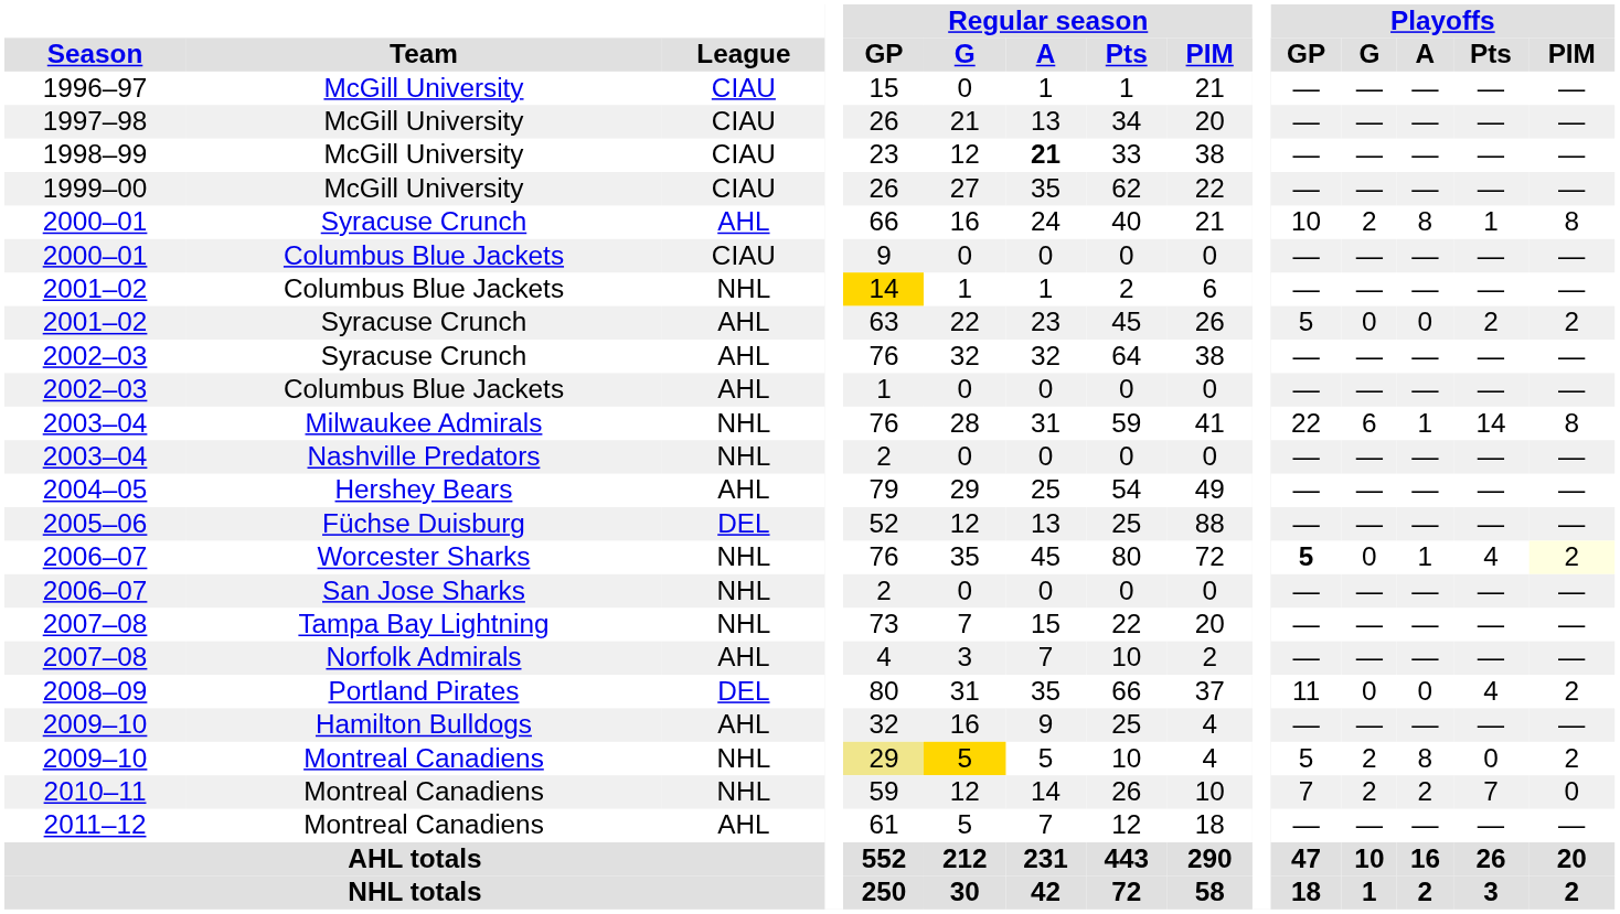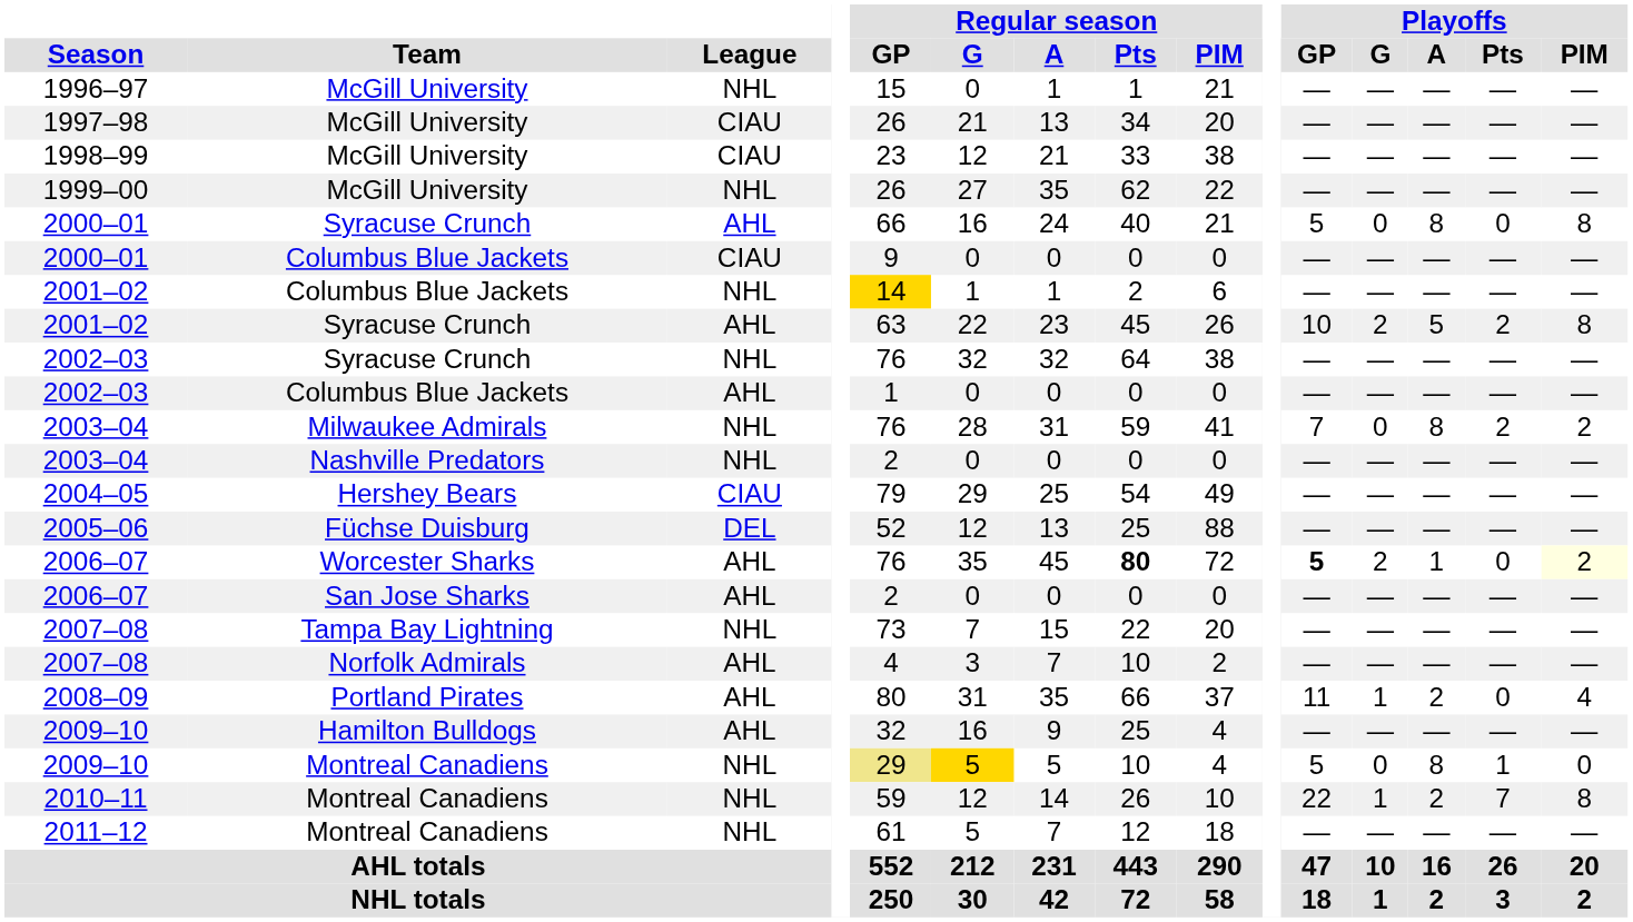1996–97 | League: CIAU -> NHL
1998–99 | Regular season / A: bold -> normal
1999–00 | League: CIAU -> NHL
2000–01 / Syracuse Crunch | Playoffs / GP: 10 -> 5
2000–01 / Syracuse Crunch | Playoffs / G: 2 -> 0
2000–01 / Syracuse Crunch | Playoffs / Pts: 1 -> 0
2001–02 / Syracuse Crunch | Playoffs / GP: 5 -> 10
2001–02 / Syracuse Crunch | Playoffs / G: 0 -> 2
2001–02 / Syracuse Crunch | Playoffs / A: 0 -> 5
2001–02 / Syracuse Crunch | Playoffs / PIM: 2 -> 8
2002–03 / Syracuse Crunch | League: AHL -> NHL
2003–04 / Milwaukee Admirals | Playoffs / GP: 22 -> 7
2003–04 / Milwaukee Admirals | Playoffs / G: 6 -> 0
2003–04 / Milwaukee Admirals | Playoffs / A: 1 -> 8
2003–04 / Milwaukee Admirals | Playoffs / Pts: 14 -> 2
2003–04 / Milwaukee Admirals | Playoffs / PIM: 8 -> 2
2004–05 | League: AHL -> CIAU
2006–07 / Worcester Sharks | League: NHL -> AHL
2006–07 / Worcester Sharks | Regular season / Pts: normal -> bold
2006–07 / Worcester Sharks | Playoffs / G: 0 -> 2
2006–07 / Worcester Sharks | Playoffs / Pts: 4 -> 0
2006–07 / San Jose Sharks | League: NHL -> AHL
2008–09 | League: DEL -> AHL
2008–09 | Playoffs / G: 0 -> 1
2008–09 | Playoffs / A: 0 -> 2
2008–09 | Playoffs / Pts: 4 -> 0
2008–09 | Playoffs / PIM: 2 -> 4
2009–10 / Montreal Canadiens | Playoffs / G: 2 -> 0
2009–10 / Montreal Canadiens | Playoffs / Pts: 0 -> 1
2009–10 / Montreal Canadiens | Playoffs / PIM: 2 -> 0
2010–11 | Playoffs / GP: 7 -> 22
2010–11 | Playoffs / G: 2 -> 1
2010–11 | Playoffs / PIM: 0 -> 8
2011–12 | League: AHL -> NHL
